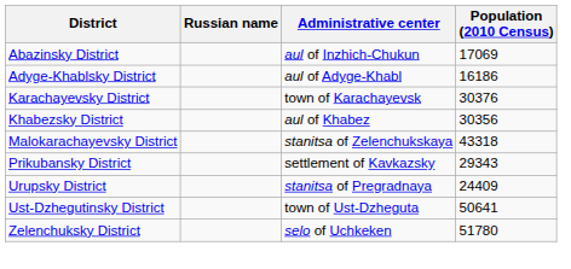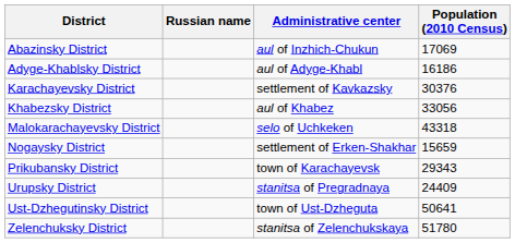Karachayevsky District | Administrative center: town of Karachayevsk -> settlement of Kavkazsky
Khabezsky District | Population (2010 Census): 30356 -> 33056
Malokarachayevsky District | Administrative center: stanitsa of Zelenchukskaya -> selo of Uchkeken
+ row: Nogaysky District | settlement of Erken-Shakhar | 15659
Prikubansky District | Administrative center: settlement of Kavkazsky -> town of Karachayevsk
Zelenchuksky District | Administrative center: selo of Uchkeken -> stanitsa of Zelenchukskaya
